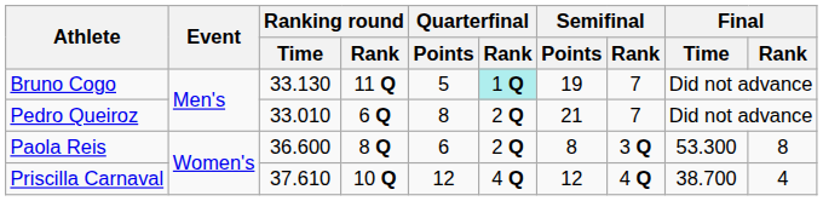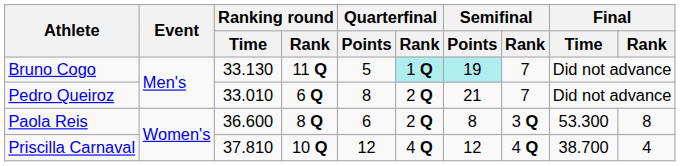Bruno Cogo | Semifinal / Points: no background -> paleturquoise background
Priscilla Carnaval | Ranking round / Time: 37.610 -> 37.810
